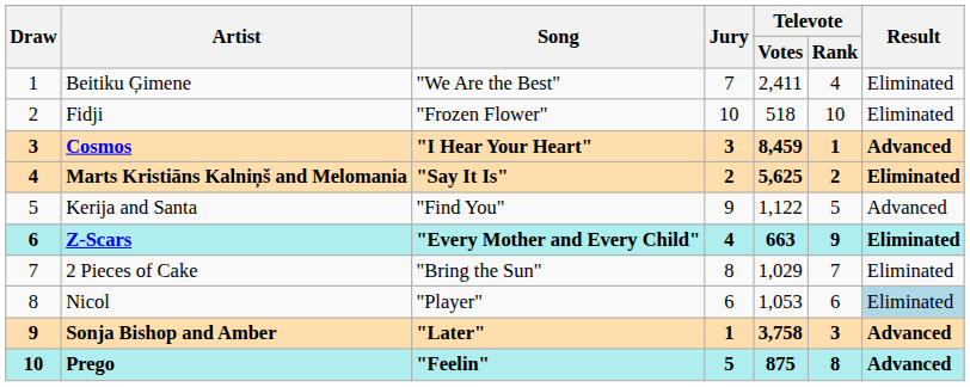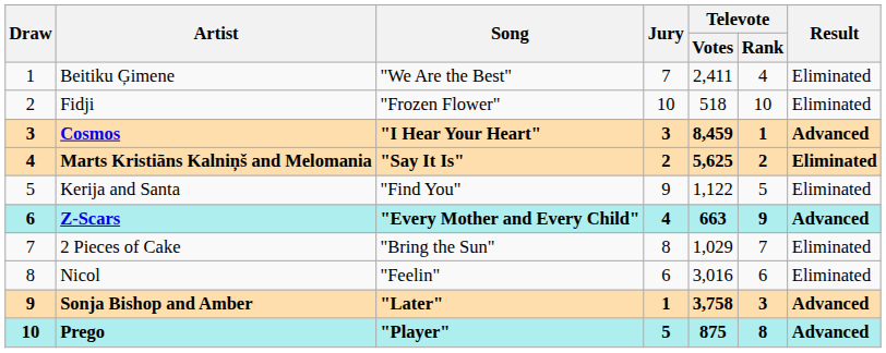Kerija and Santa | Result: Advanced -> Eliminated
Z-Scars | Result: Eliminated -> Advanced
Nicol | Song: "Player" -> "Feelin"
Nicol | Televote / Votes: 1,053 -> 3,016
Nicol | Result: lightblue background -> no background
Prego | Song: "Feelin" -> "Player"
